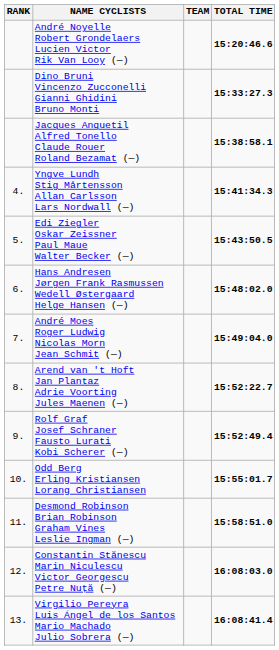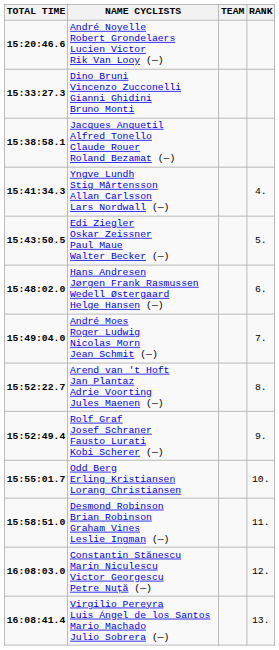columns swapped: RANK <-> TOTAL TIME
